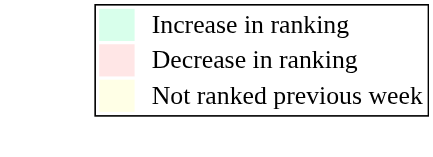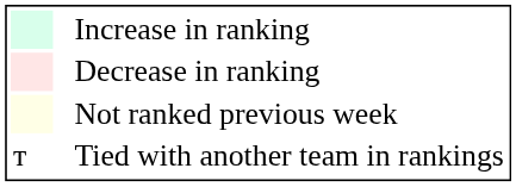+ row: т | Tied with another team in rankings
